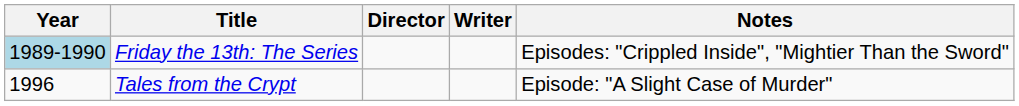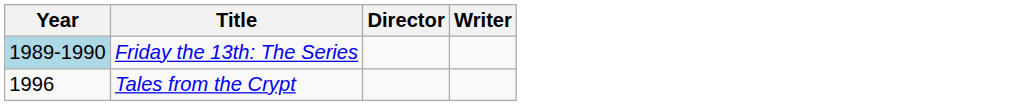- column: Notes | Episodes: "Crippled Inside", "Mightier Than the Sword" | Episode: "A Slight Case of Murder"
